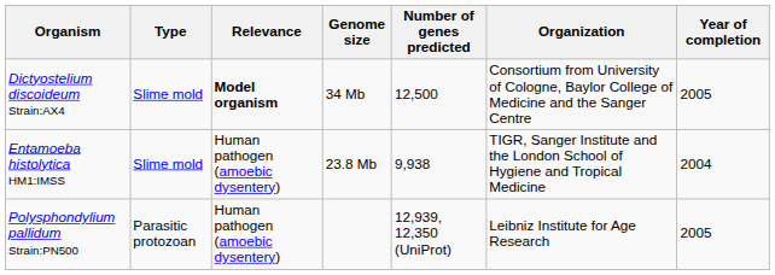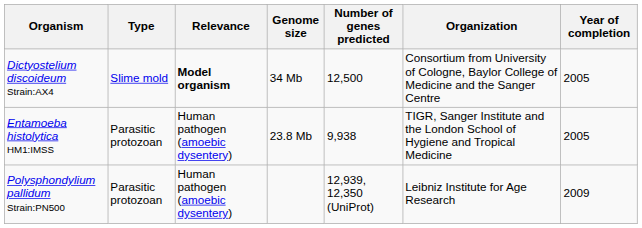Entamoeba histolytica HM1:IMSS | Type: Slime mold -> Parasitic protozoan
Entamoeba histolytica HM1:IMSS | Year of completion: 2004 -> 2005
Polysphondylium pallidum Strain:PN500 | Year of completion: 2005 -> 2009
